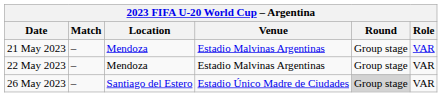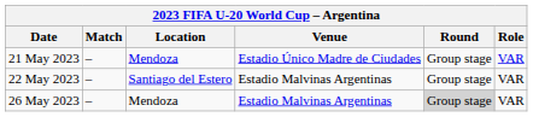21 May 2023 | Venue: Estadio Malvinas Argentinas -> Estadio Único Madre de Ciudades
22 May 2023 | Location: Mendoza -> Santiago del Estero
26 May 2023 | Location: Santiago del Estero -> Mendoza
26 May 2023 | Venue: Estadio Único Madre de Ciudades -> Estadio Malvinas Argentinas
